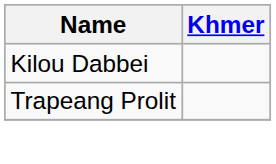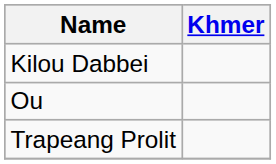+ row: Ou
